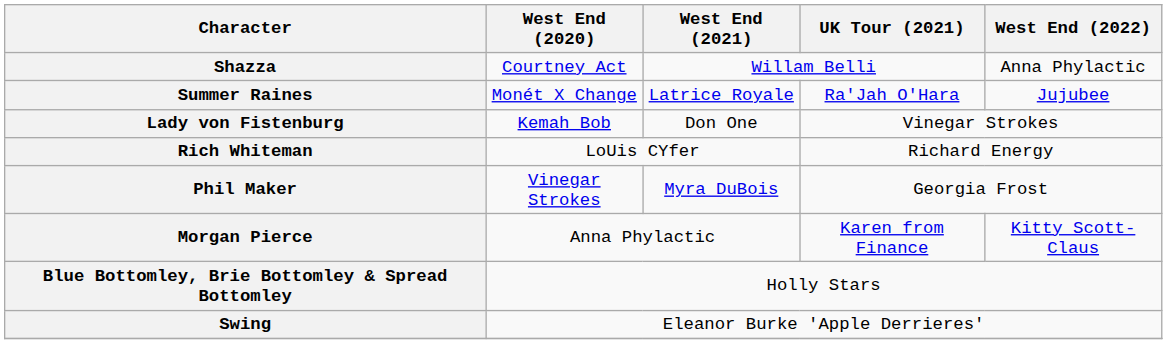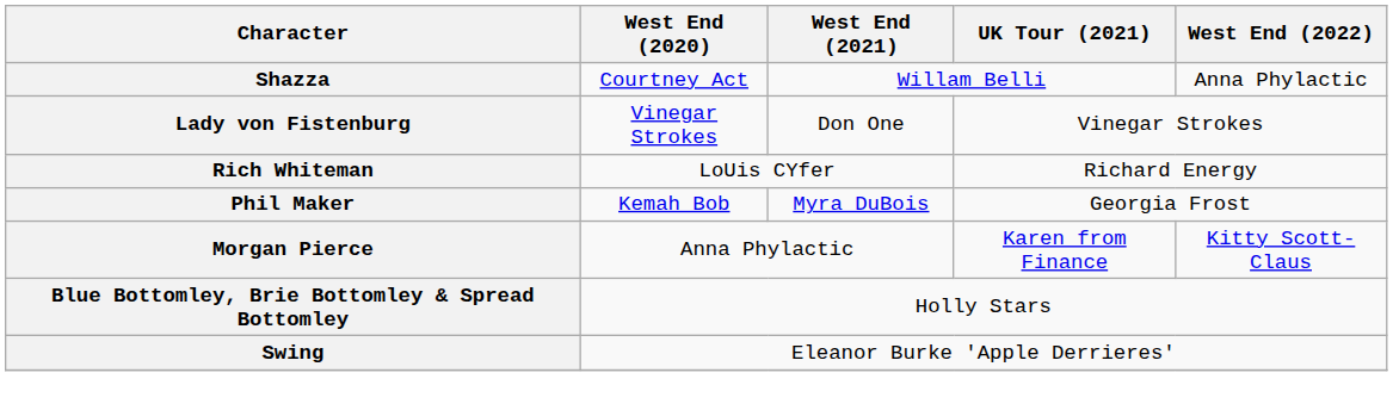- row: Summer Raines | Monét X Change | Latrice Royale | Ra'Jah O'Hara | Jujubee
Lady von Fistenburg | West End (2020): Kemah Bob -> Vinegar Strokes
Phil Maker | West End (2020): Vinegar Strokes -> Kemah Bob
